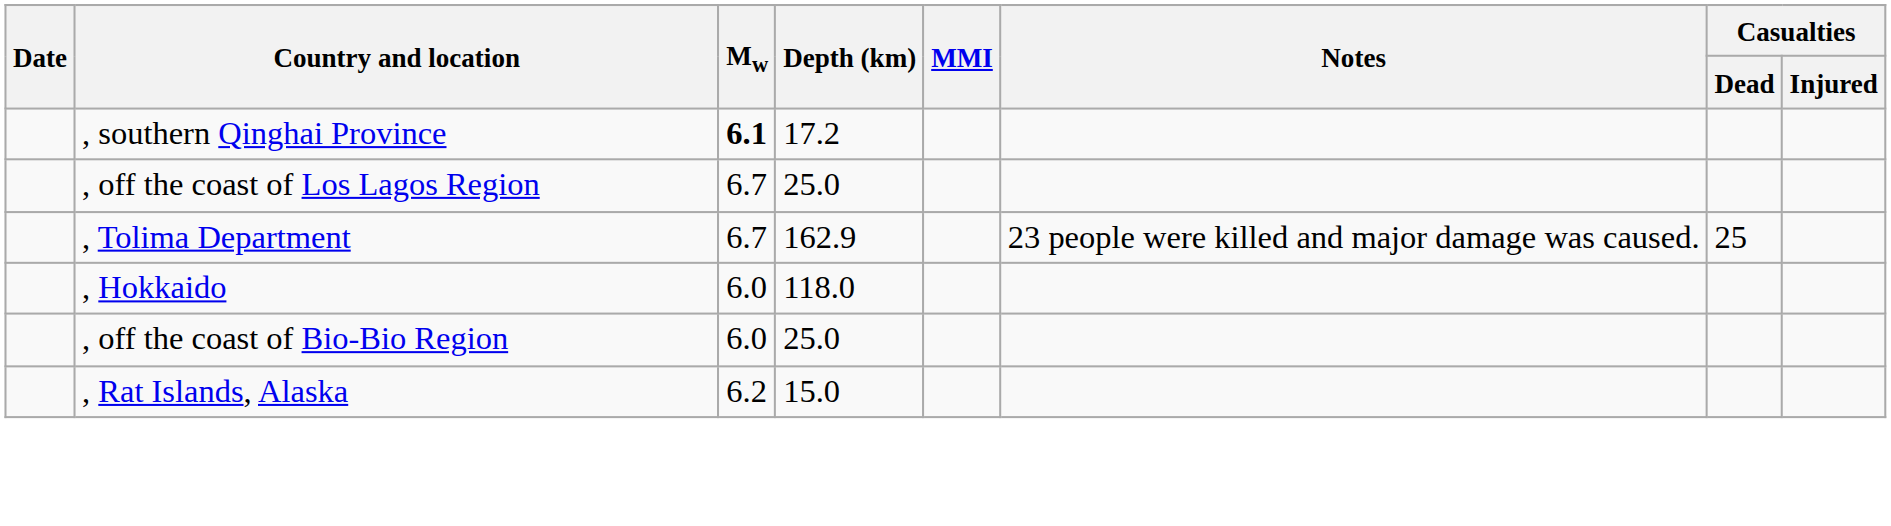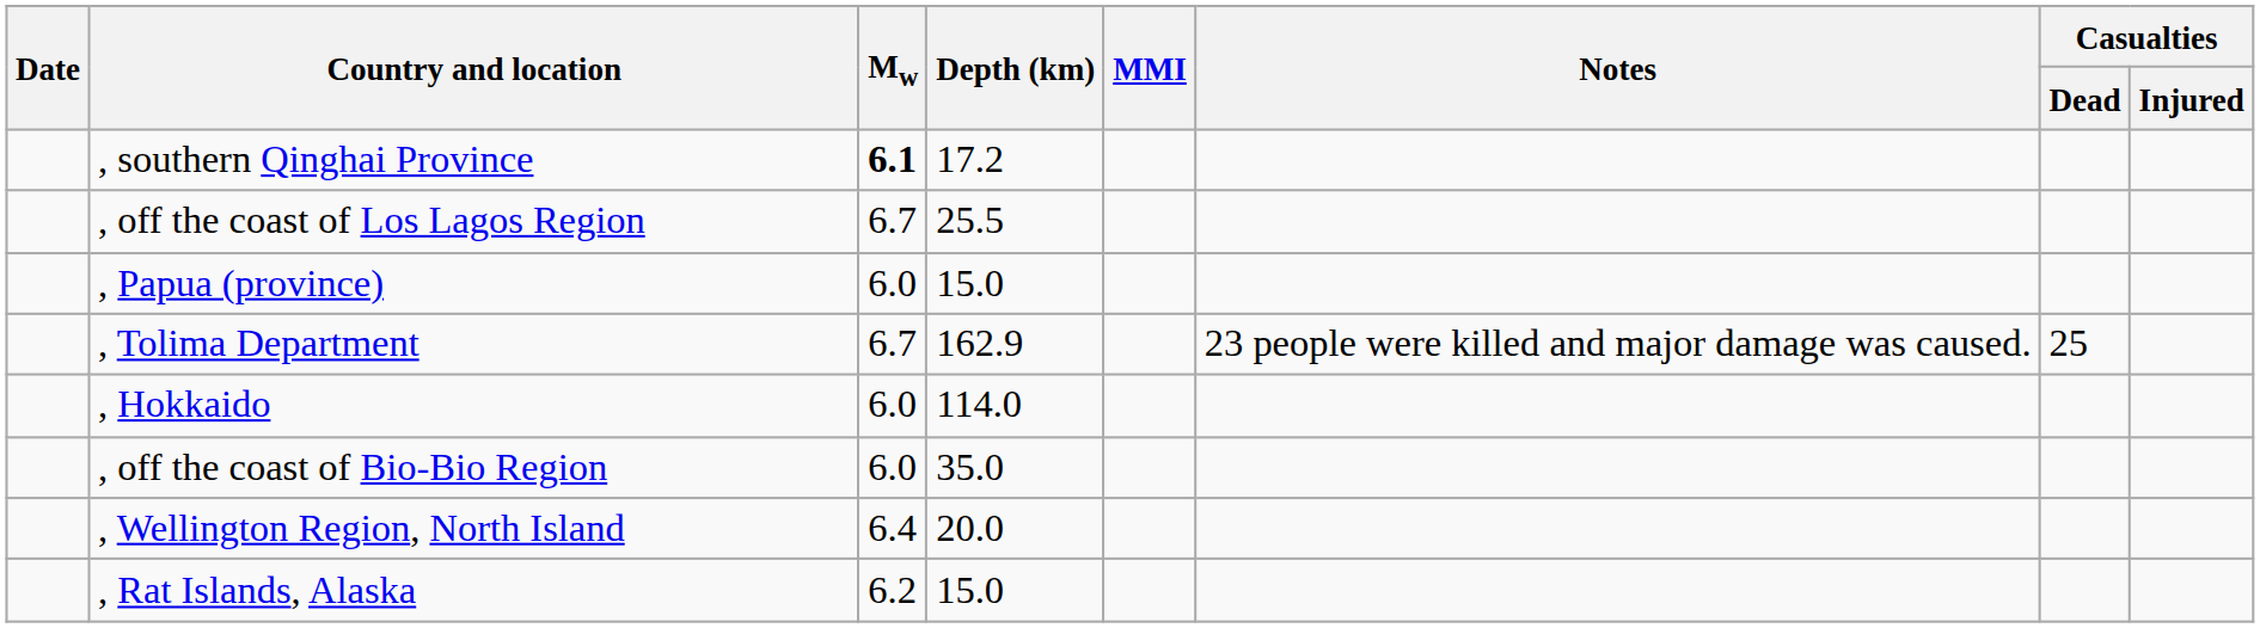, off the coast of Los Lagos Region | Depth (km): 25.0 -> 25.5
+ row: , Papua (province) | 6.0 | 15.0
, Hokkaido | Depth (km): 118.0 -> 114.0
, off the coast of Bio-Bio Region | Depth (km): 25.0 -> 35.0
+ row: , Wellington Region, North Island | 6.4 | 20.0
